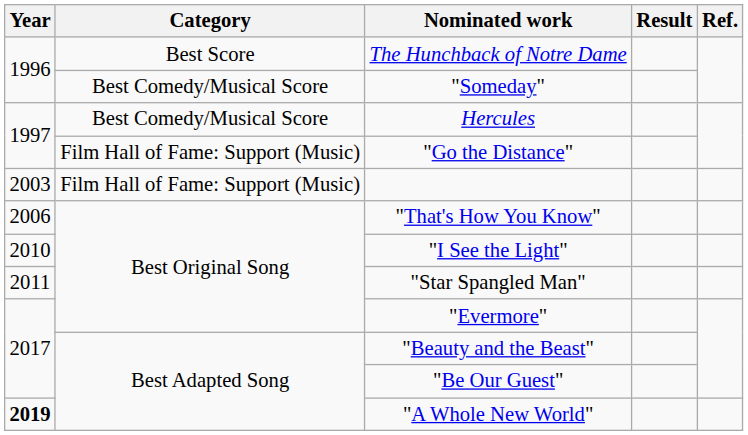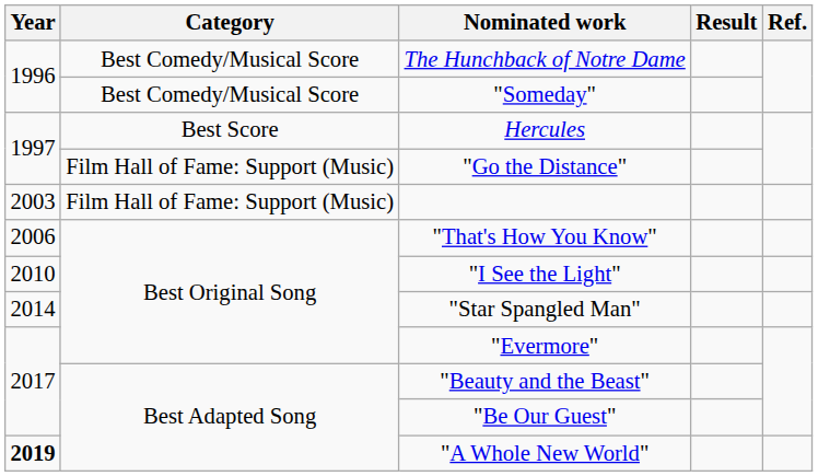The Hunchback of Notre Dame | Category: Best Score -> Best Comedy/Musical Score
Hercules | Category: Best Comedy/Musical Score -> Best Score
"Star Spangled Man" | Year: 2011 -> 2014
